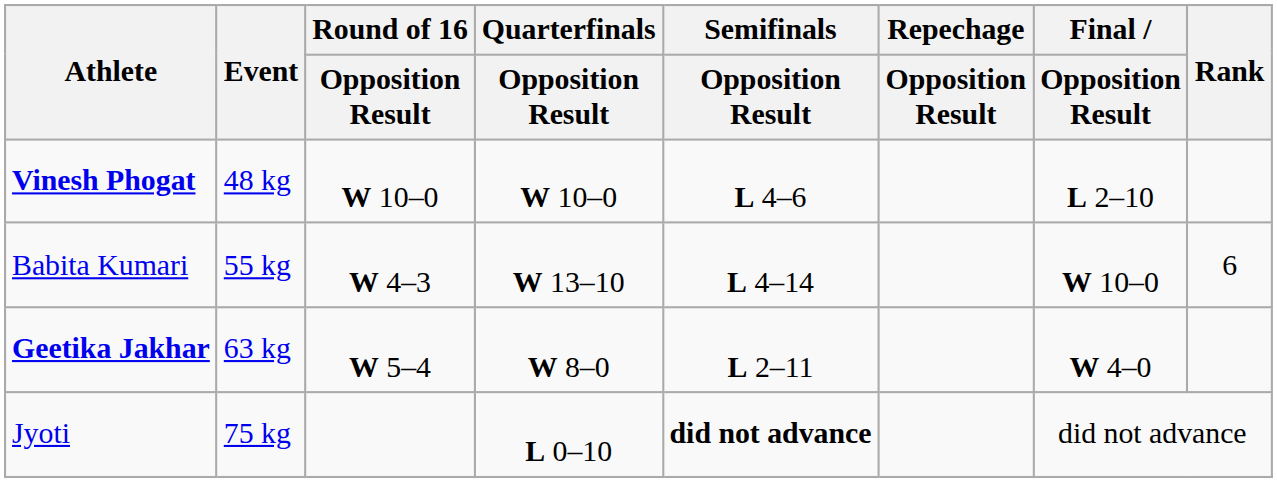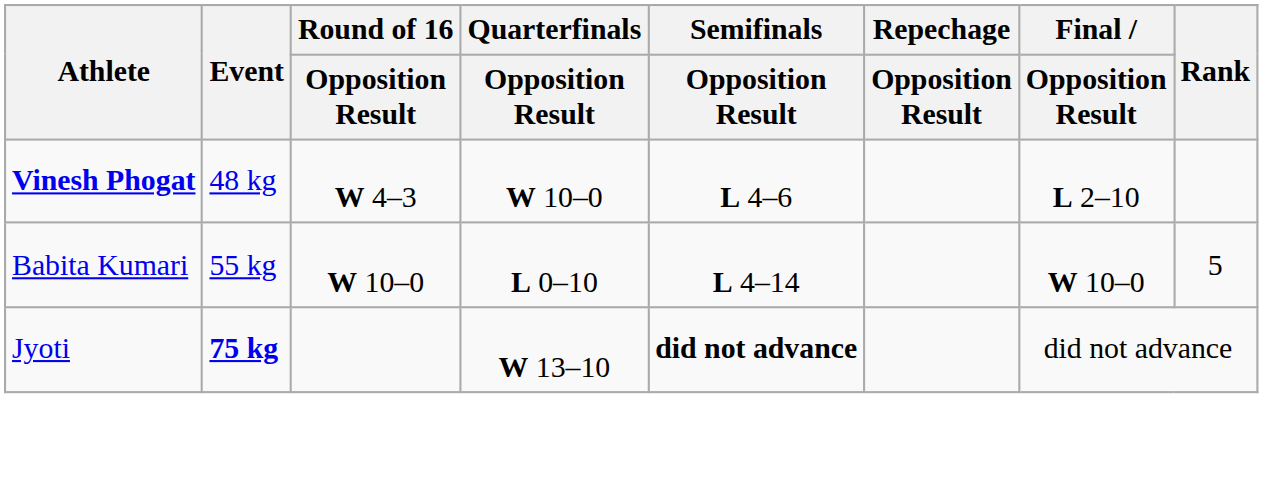Vinesh Phogat | Round of 16 / Opposition Result: W 10–0 -> W 4–3
Babita Kumari | Round of 16 / Opposition Result: W 4–3 -> W 10–0
Babita Kumari | Quarterfinals / Opposition Result: W 13–10 -> L 0–10
Babita Kumari | Rank: 6 -> 5
- row: Geetika Jakhar | 63 kg | W 5–4 | W 8–0 | L 2–11 | W 4–0
Jyoti | Event: normal -> bold
Jyoti | Quarterfinals / Opposition Result: L 0–10 -> W 13–10
